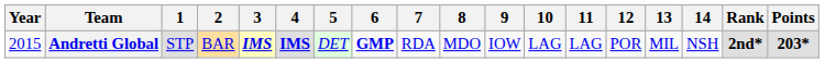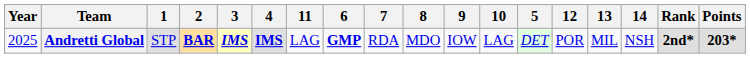columns swapped: 5 <-> 11
Andretti Global | Year: 2015 -> 2025
Andretti Global | 2: normal -> bold
